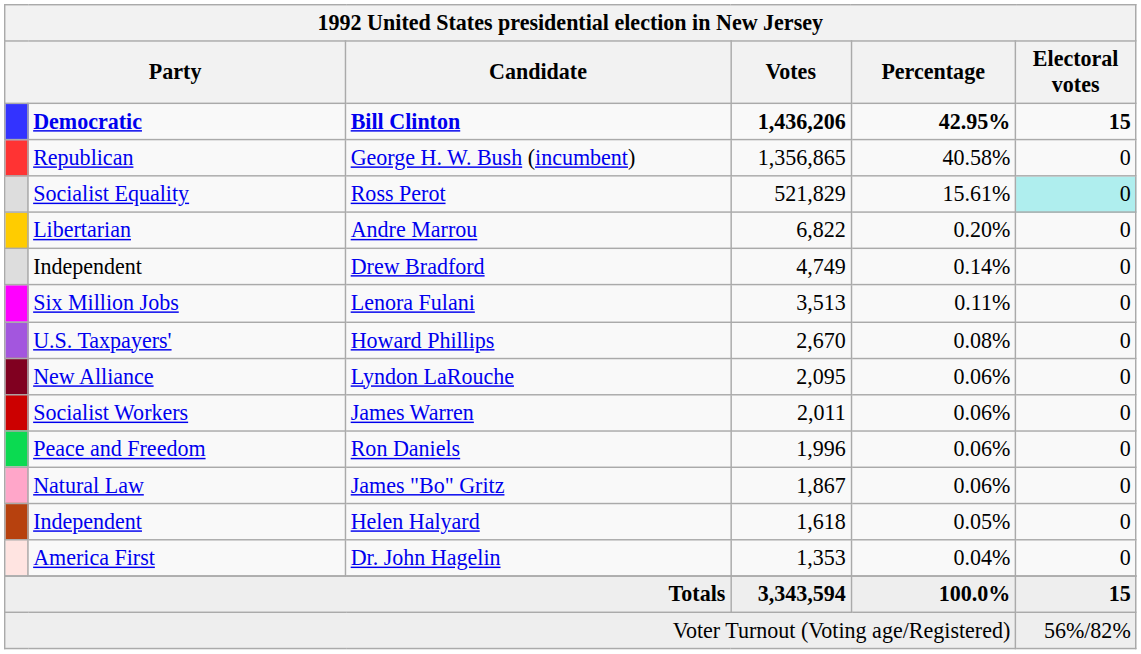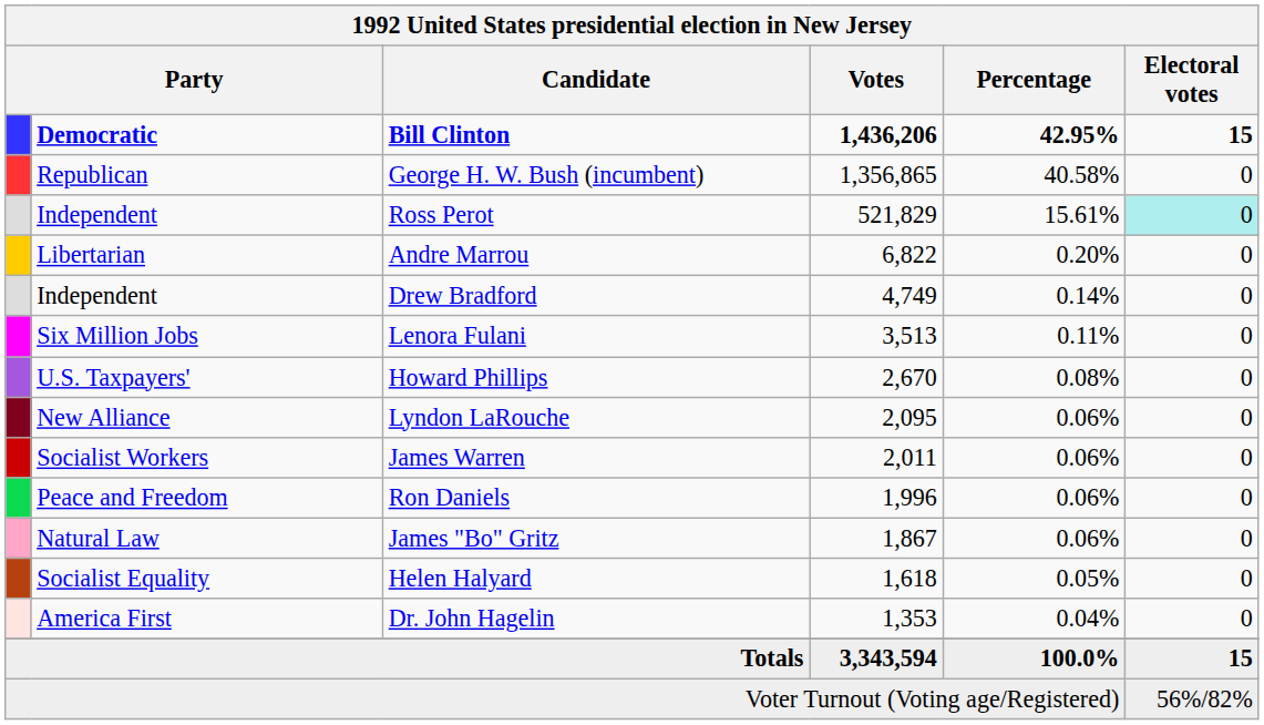Ross Perot | column 2: Socialist Equality -> Independent
Helen Halyard | column 2: Independent -> Socialist Equality
